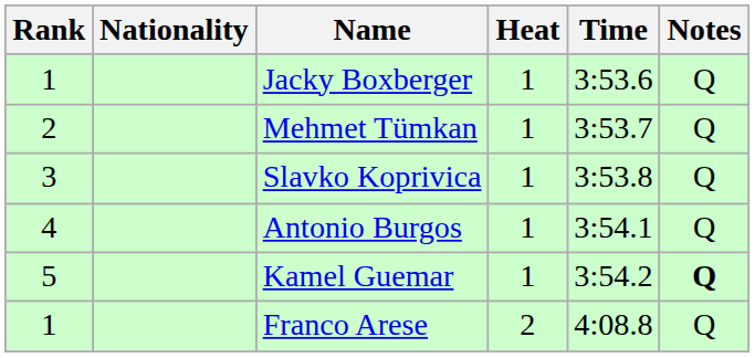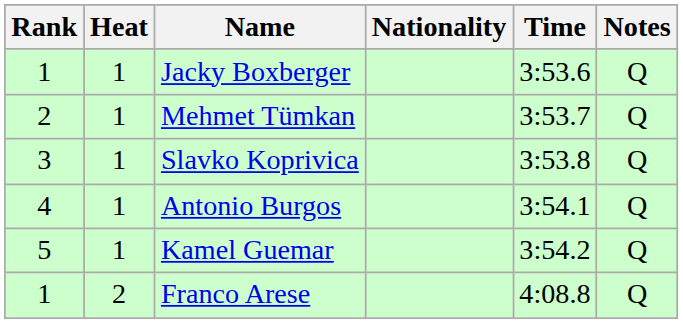columns swapped: Heat <-> Nationality
Kamel Guemar | Notes: bold -> normal
